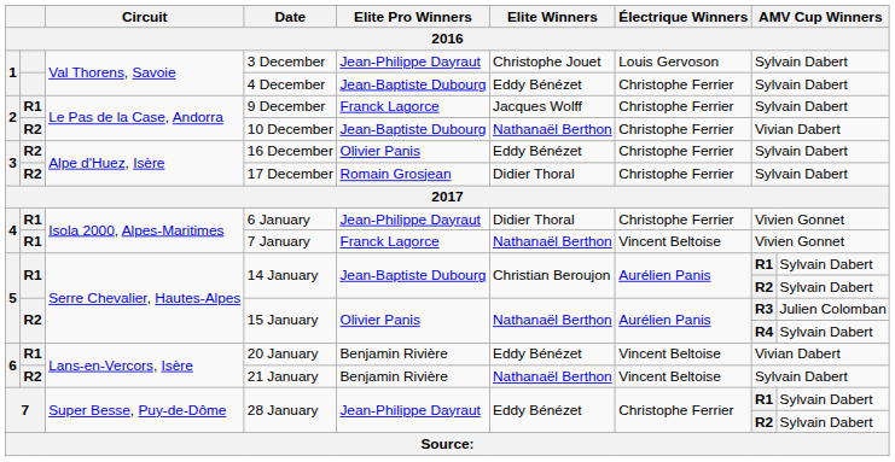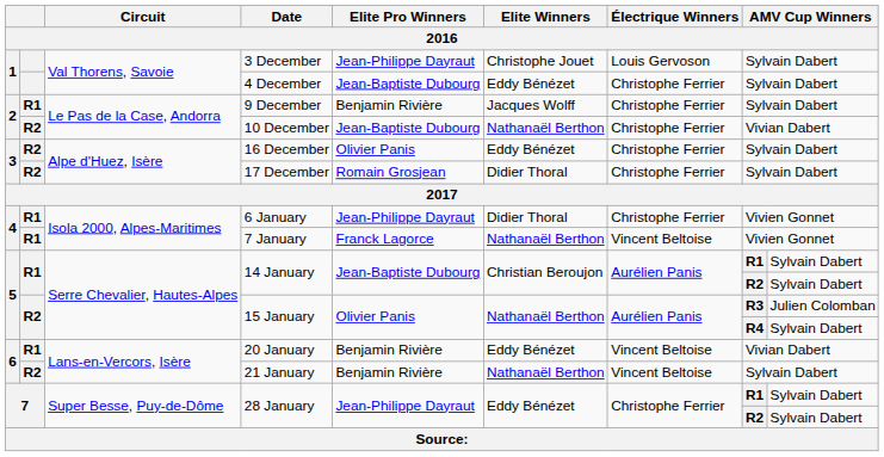9 December | Elite Pro Winners: Franck Lagorce -> Benjamin Rivière
